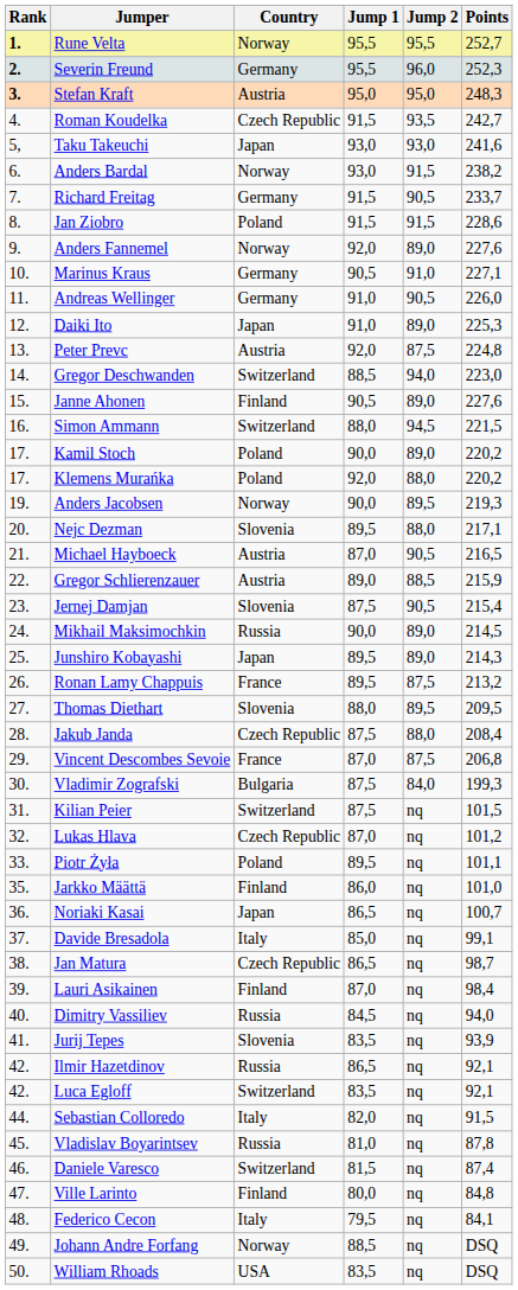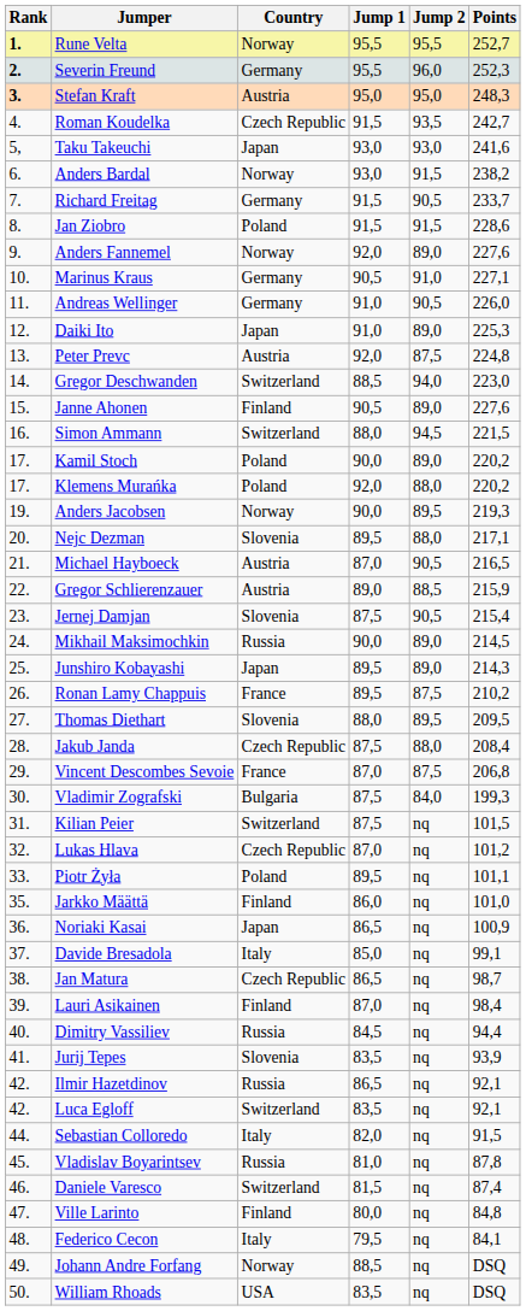Ronan Lamy Chappuis | Points: 213,2 -> 210,2
Noriaki Kasai | Points: 100,7 -> 100,9
Dimitry Vassiliev | Points: 94,0 -> 94,4
